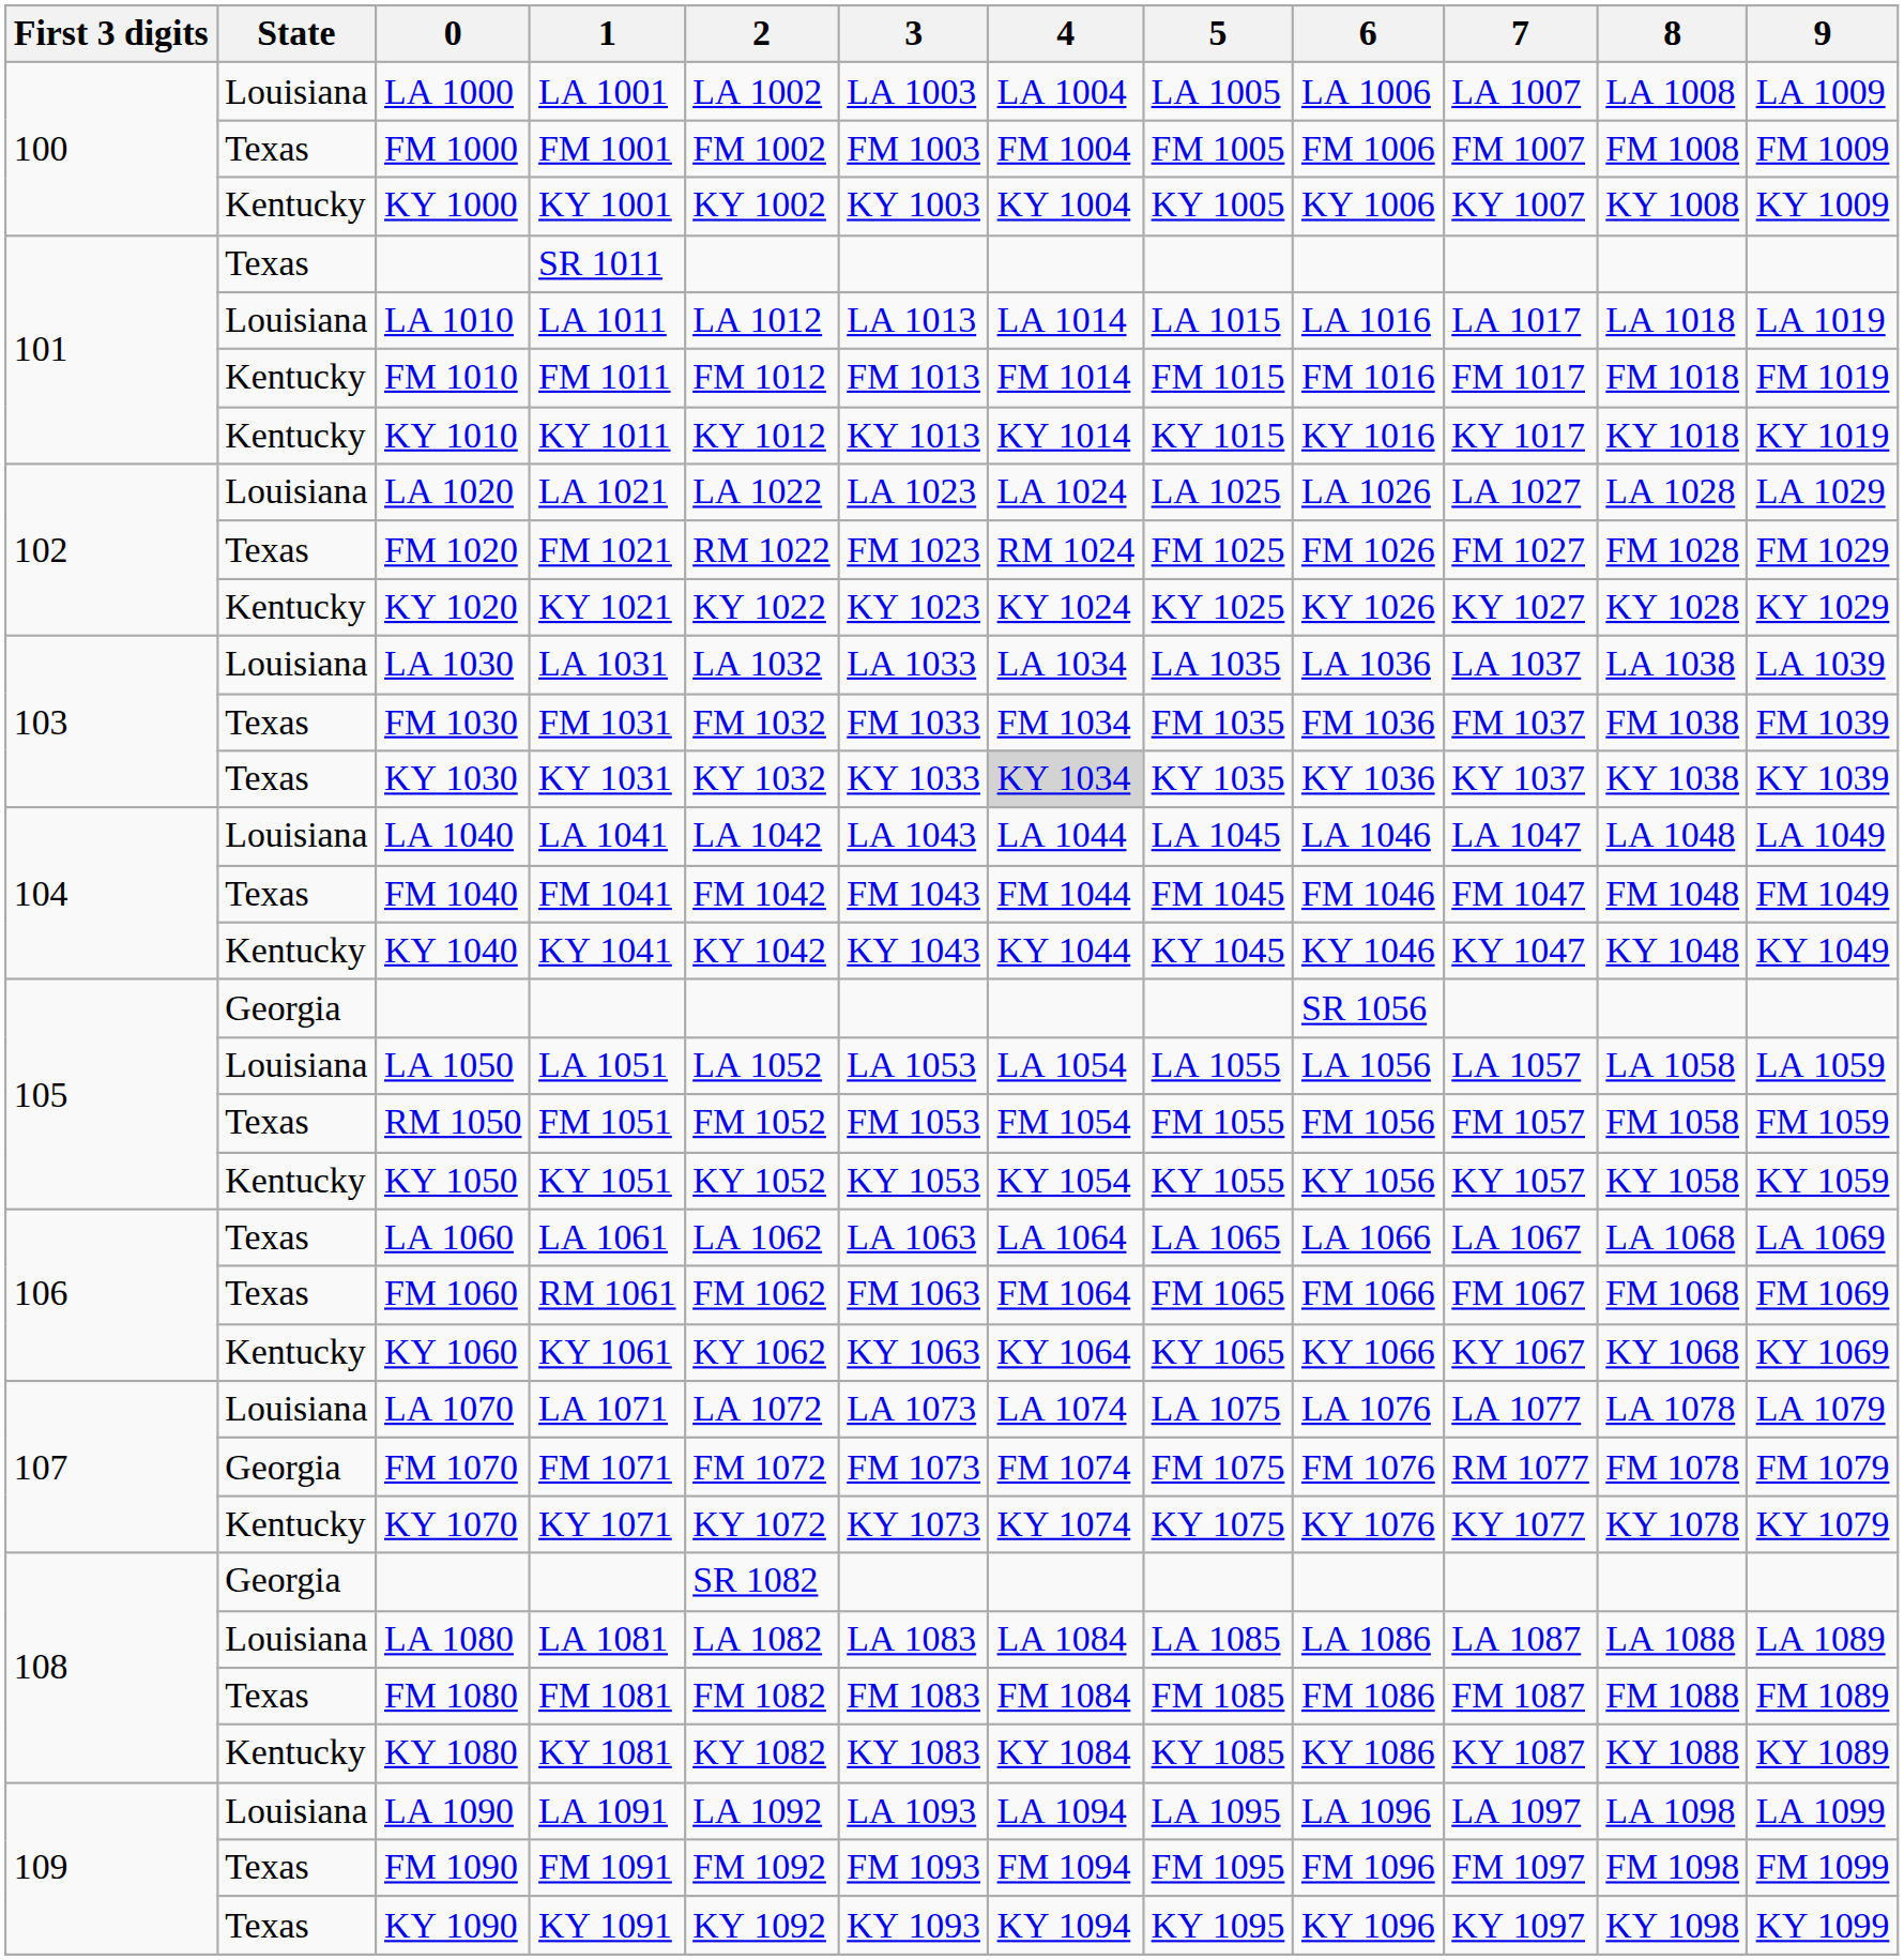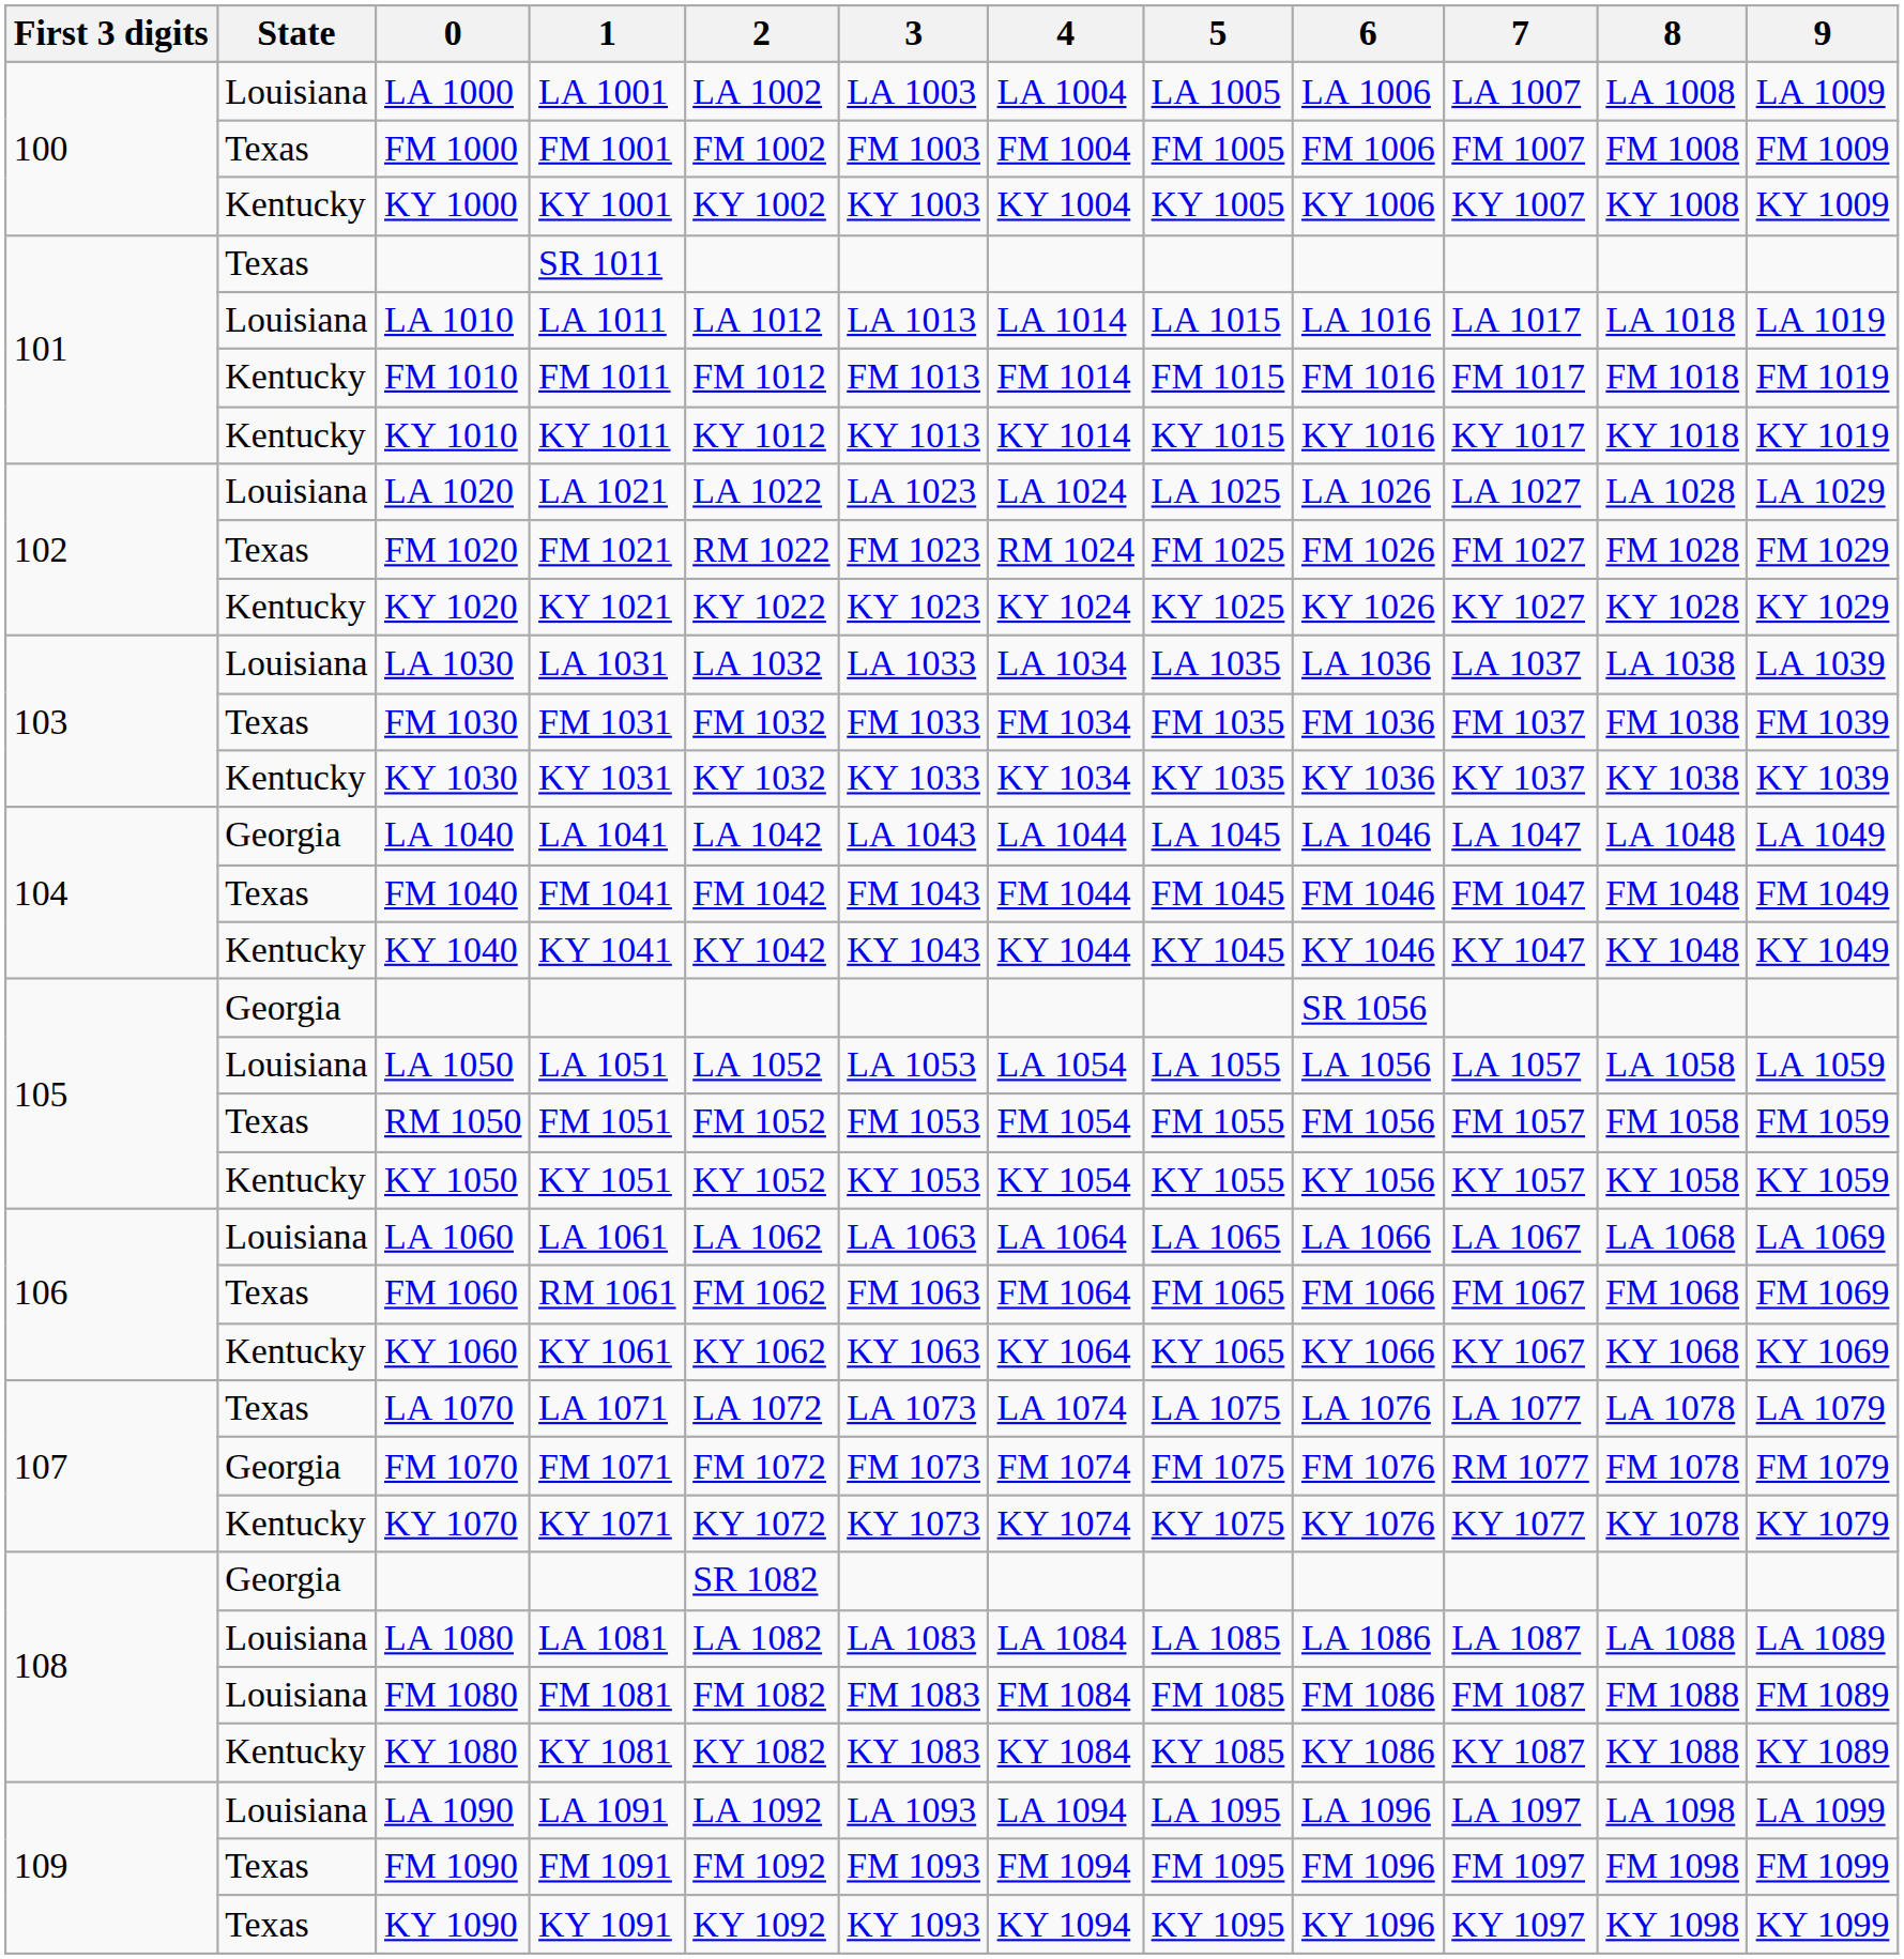KY 1031 | State: Texas -> Kentucky
KY 1031 | 4: lightgrey background -> no background
LA 1041 | State: Louisiana -> Georgia
LA 1061 | State: Texas -> Louisiana
LA 1071 | State: Louisiana -> Texas
FM 1081 | State: Texas -> Louisiana
